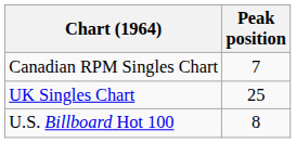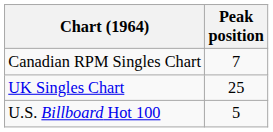U.S. Billboard Hot 100 | Peak position: 8 -> 5
